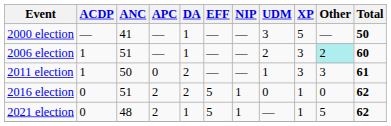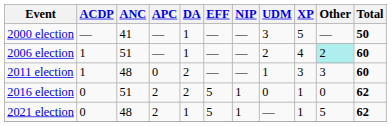2006 election | XP: 3 -> 4
2011 election | ANC: 50 -> 48
2011 election | Total: 61 -> 60
